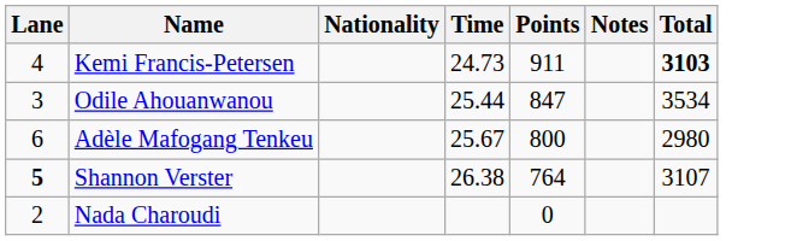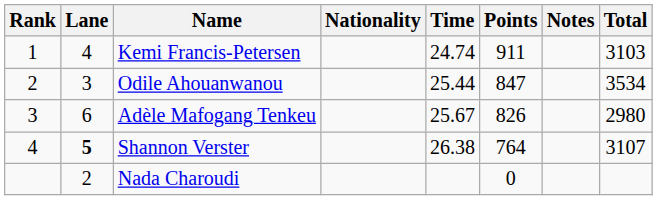+ column: Rank | 1 | 2 | 3 | 4
Kemi Francis-Petersen | Time: 24.73 -> 24.74
Kemi Francis-Petersen | Total: bold -> normal
Adèle Mafogang Tenkeu | Points: 800 -> 826
